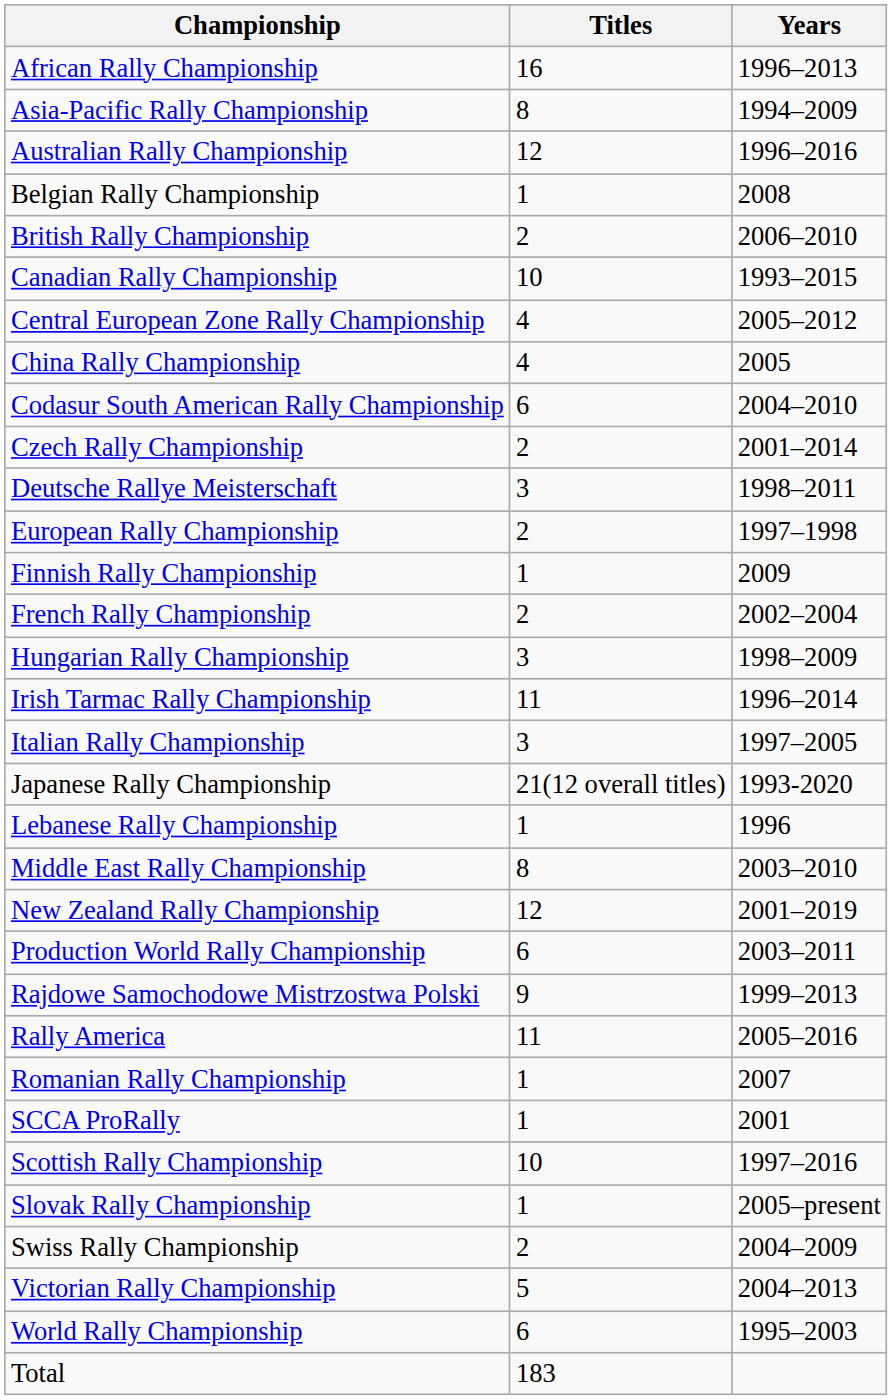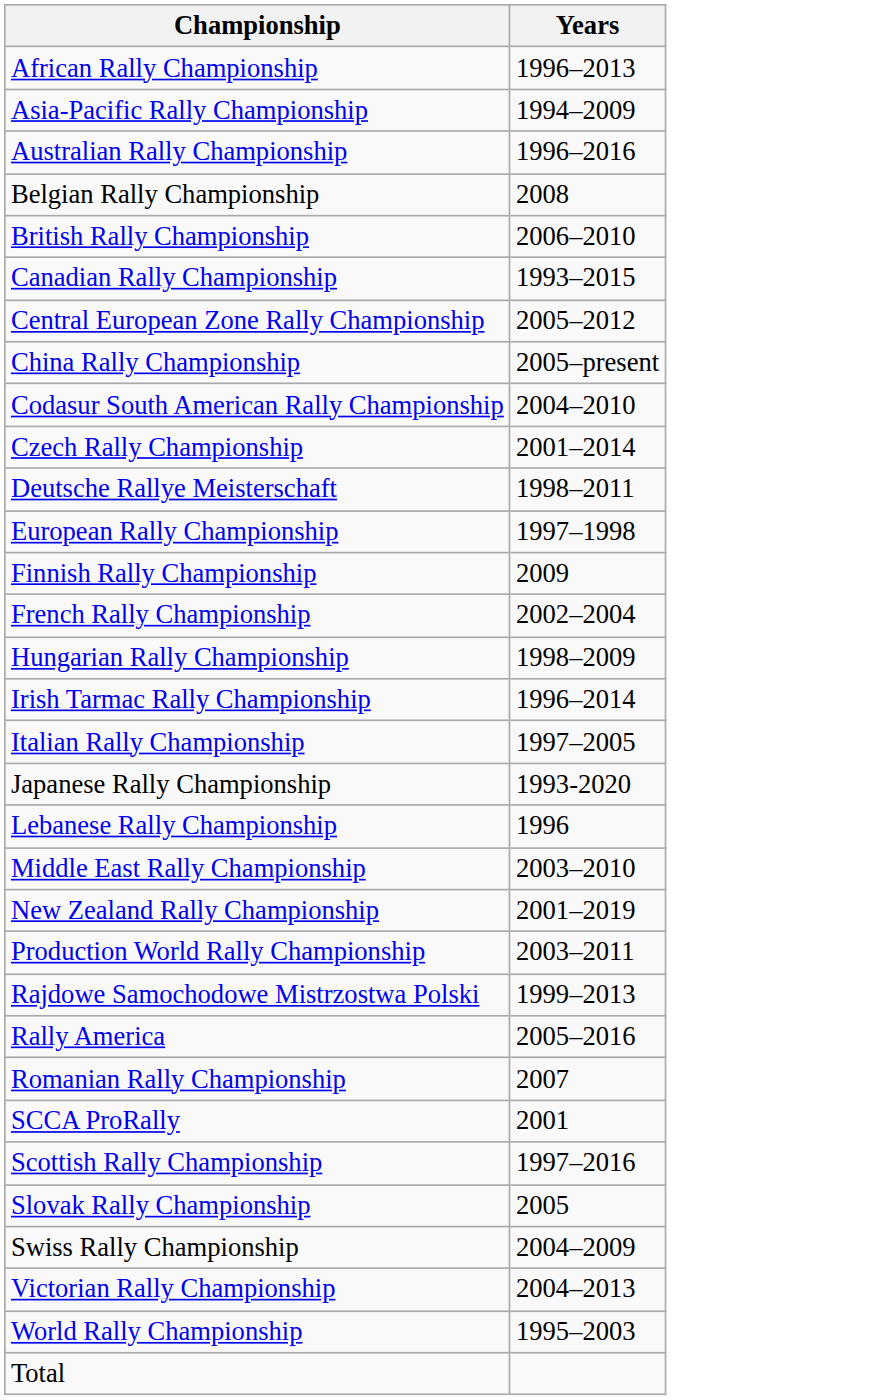- column: Titles | 16 | 8 | 12 | 1 | 2 | 10 | 4 | 4 | 6 | 2 | 3 | 2 | 1 | 2 | 3 | 11 | 3 | 21(12 overall titles) | 1 | 8 | 12 | 6 | 9 | 11 | 1 | 1 | 10 | 1 | 2 | 5 | 6 | 183
China Rally Championship | Years: 2005 -> 2005–present
Slovak Rally Championship | Years: 2005–present -> 2005
